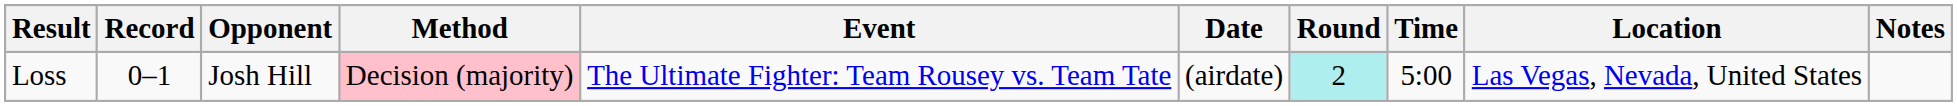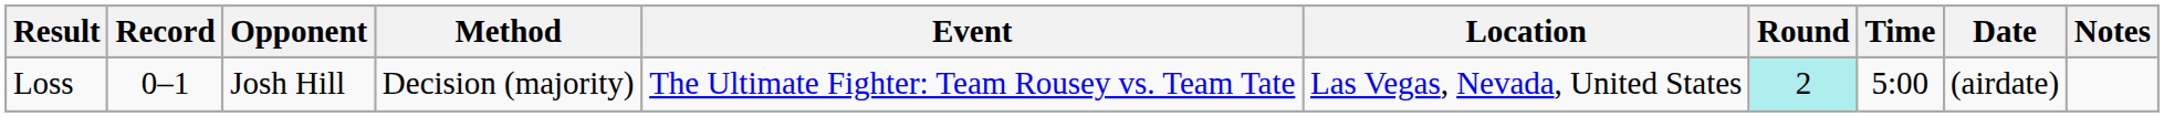columns swapped: Date <-> Location
Loss | Method: pink background -> no background
